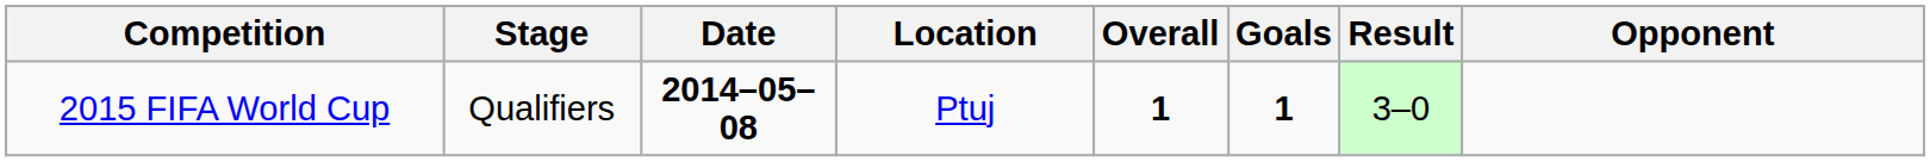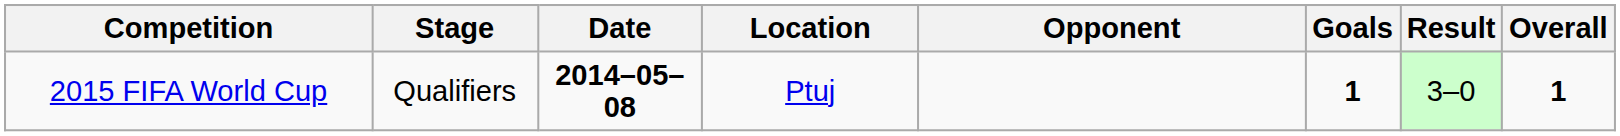columns swapped: Opponent <-> Overall
